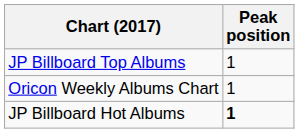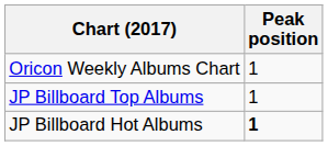rows swapped: Oricon Weekly Albums Chart <-> JP Billboard Top Albums
